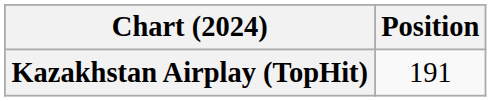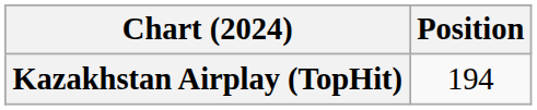Kazakhstan Airplay (TopHit) | Position: 191 -> 194
